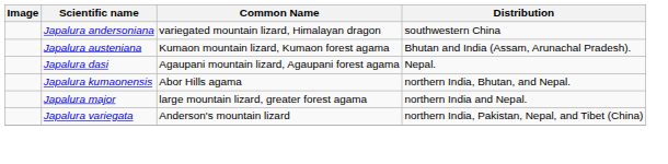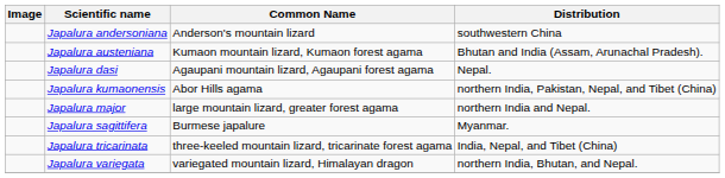Japalura andersoniana | Common Name: variegated mountain lizard, Himalayan dragon -> Anderson's mountain lizard
Japalura kumaonensis | Distribution: northern India, Bhutan, and Nepal. -> northern India, Pakistan, Nepal, and Tibet (China)
+ row: Japalura sagittifera | Burmese japalure | Myanmar.
+ row: Japalura tricarinata | three-keeled mountain lizard, tricarinate forest agama | India, Nepal, and Tibet (China)
Japalura variegata | Common Name: Anderson's mountain lizard -> variegated mountain lizard, Himalayan dragon
Japalura variegata | Distribution: northern India, Pakistan, Nepal, and Tibet (China) -> northern India, Bhutan, and Nepal.
